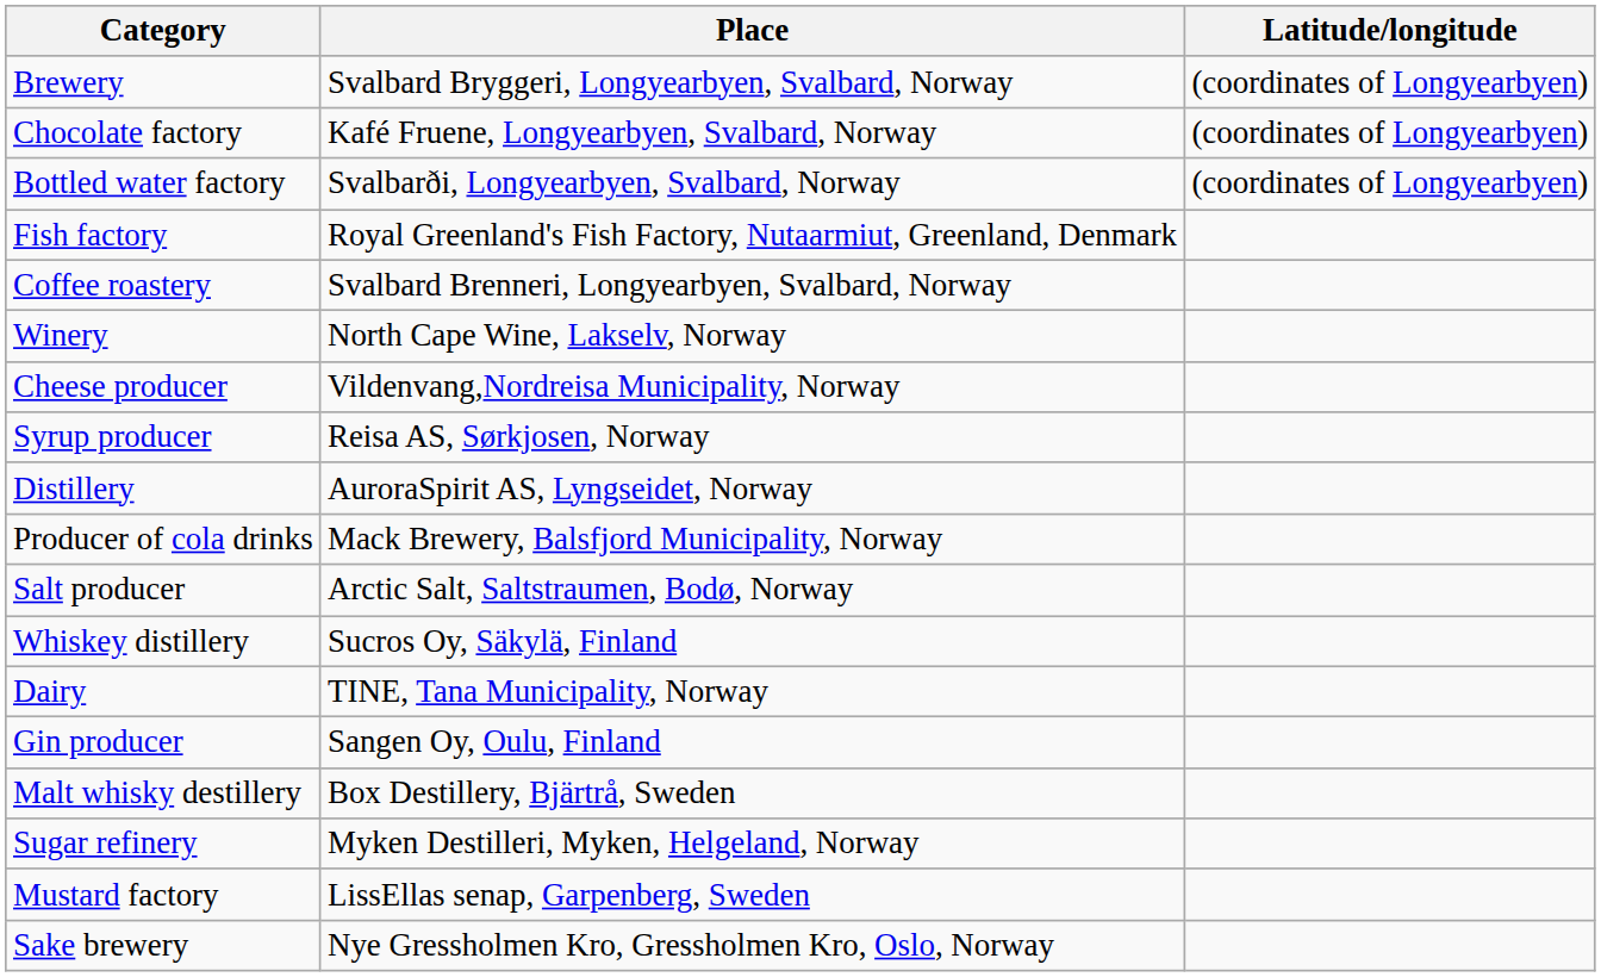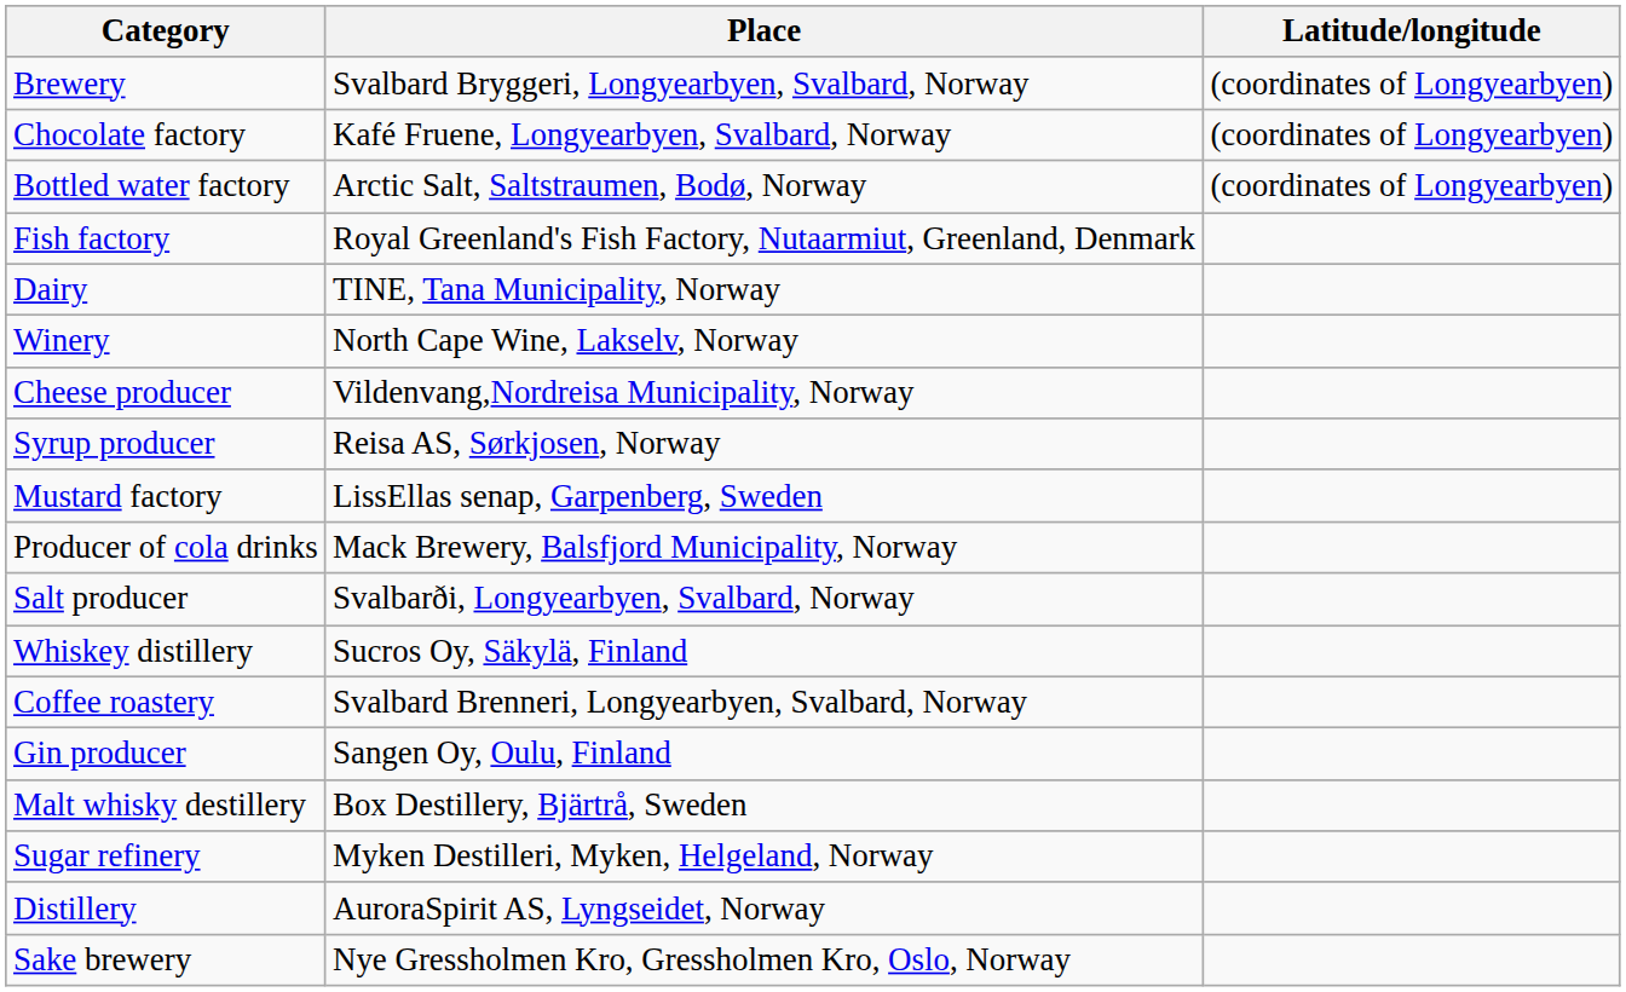Bottled water factory | Place: Svalbarði, Longyearbyen, Svalbard, Norway -> Arctic Salt, Saltstraumen, Bodø, Norway
rows swapped: Dairy <-> Coffee roastery
rows swapped: Distillery <-> Mustard factory
Salt producer | Place: Arctic Salt, Saltstraumen, Bodø, Norway -> Svalbarði, Longyearbyen, Svalbard, Norway
